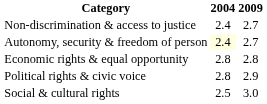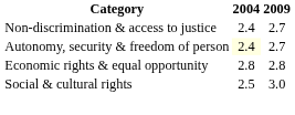- row: Political rights & civic voice | 2.8 | 2.9
